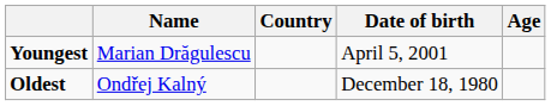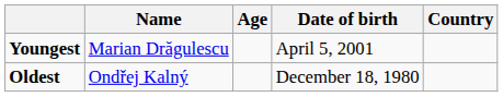columns swapped: Country <-> Age
